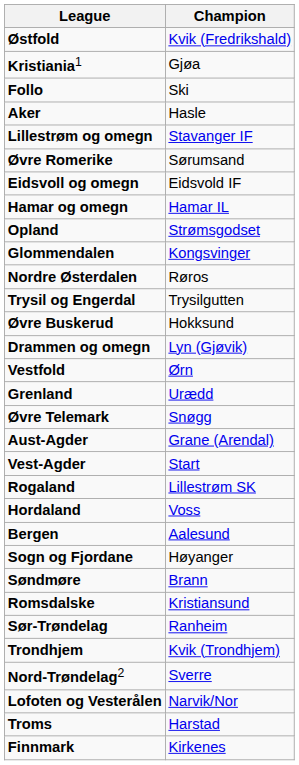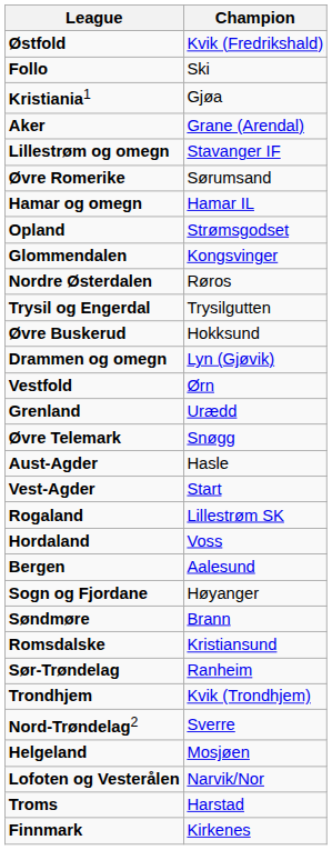rows swapped: Kristiania1 <-> Follo
Aker | Champion: Hasle -> Grane (Arendal)
- row: Eidsvoll og omegn | Eidsvold IF
Aust-Agder | Champion: Grane (Arendal) -> Hasle
+ row: Helgeland | Mosjøen
